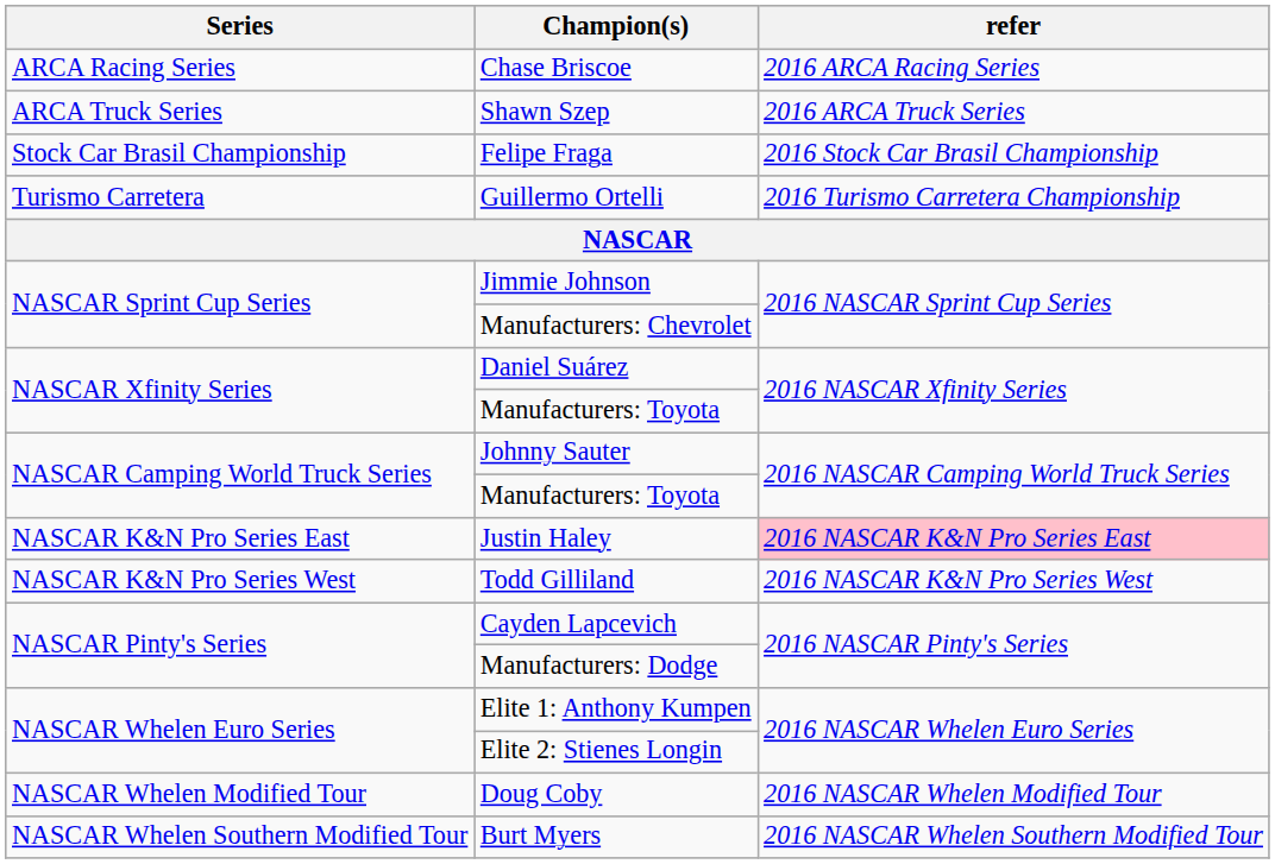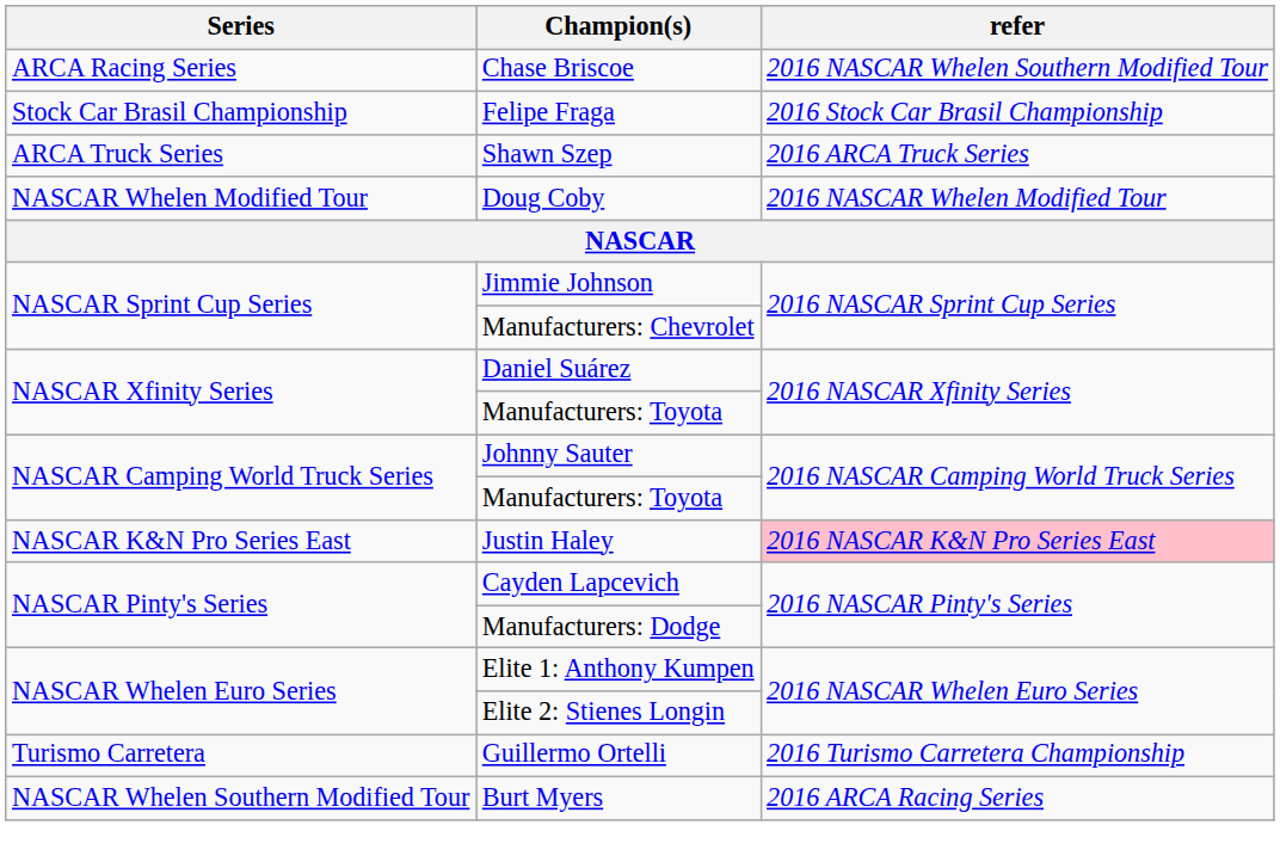Chase Briscoe | refer: 2016 ARCA Racing Series -> 2016 NASCAR Whelen Southern Modified Tour
rows swapped: Shawn Szep <-> Felipe Fraga
rows swapped: Guillermo Ortelli <-> Doug Coby
- row: NASCAR K&N Pro Series West | Todd Gilliland | 2016 NASCAR K&N Pro Series West
Burt Myers | refer: 2016 NASCAR Whelen Southern Modified Tour -> 2016 ARCA Racing Series
